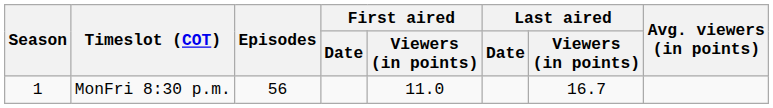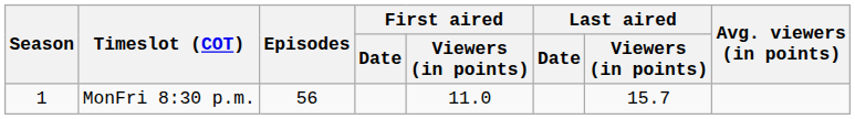MonFri 8:30 p.m. | Last aired / Viewers (in points): 16.7 -> 15.7
